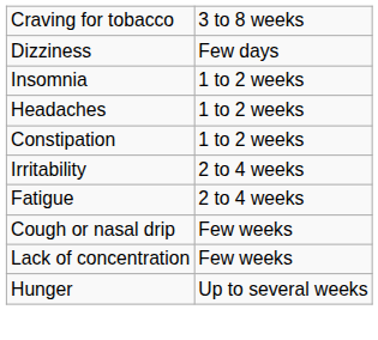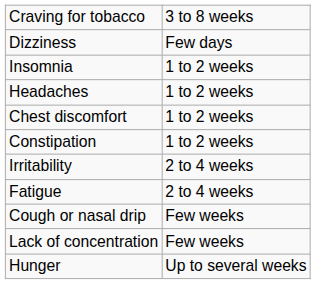+ row: Chest discomfort | 1 to 2 weeks
